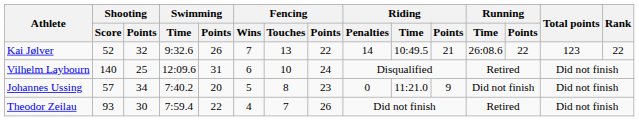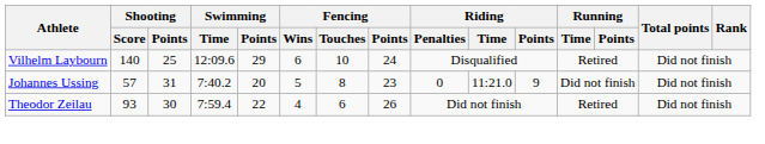- row: Kai Jølver | 52 | 32 | 9:32.6 | 26 | 7 | 13 | 22 | 14 | 10:49.5 | 21 | 26:08.6 | 22 | 123 | 22
Vilhelm Laybourn | Swimming / Points: 31 -> 29
Johannes Ussing | Shooting / Points: 34 -> 31
Theodor Zeilau | Fencing / Touches: 7 -> 6
